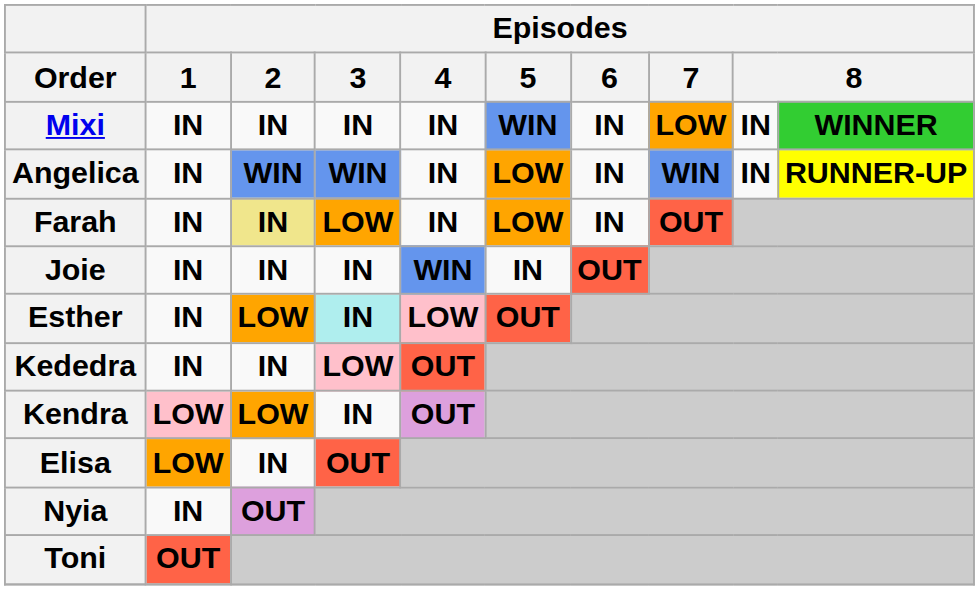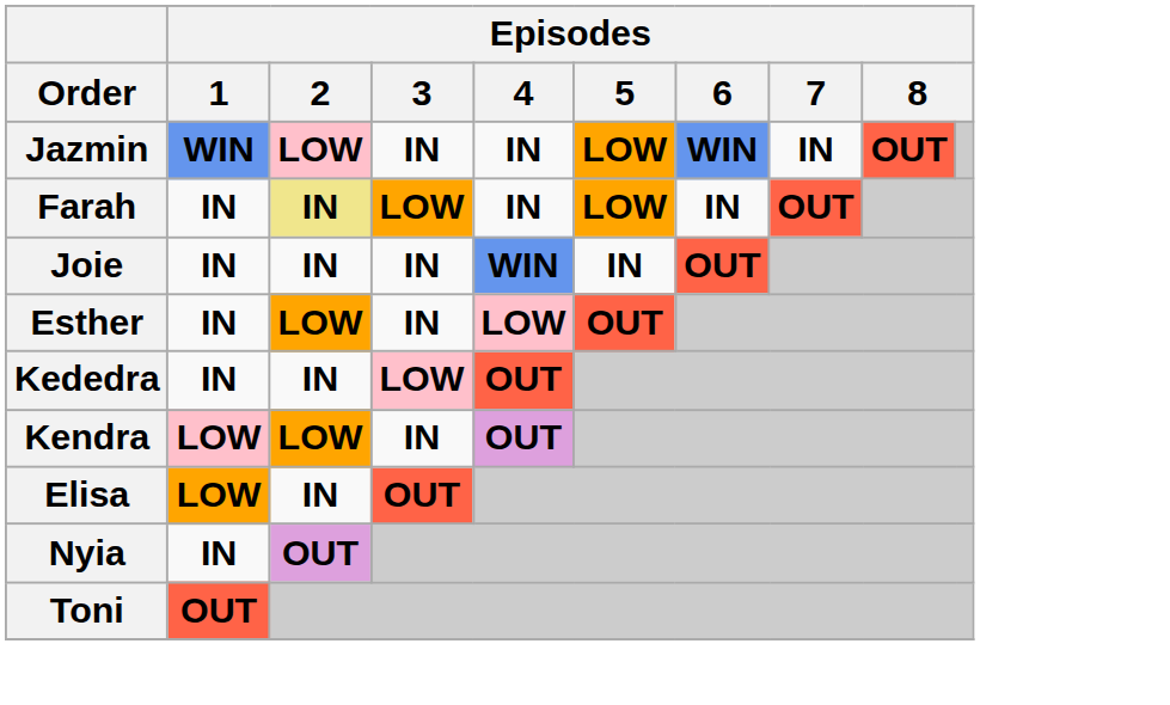- row: Mixi | IN | IN | IN | IN | WIN | IN | LOW | IN | WINNER
- row: Angelica | IN | WIN | WIN | IN | LOW | IN | WIN | IN | RUNNER-UP
+ row: Jazmin | WIN | LOW | IN | IN | LOW | WIN | IN | OUT
Esther | Episodes / 3: paleturquoise background -> no background
